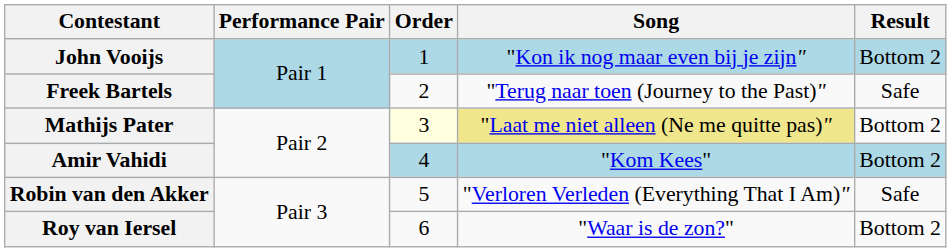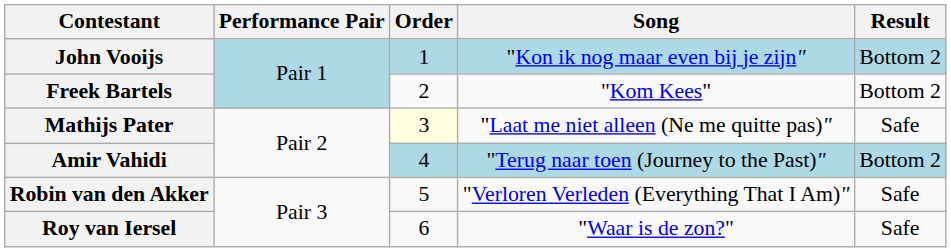Freek Bartels | Song: "Terug naar toen (Journey to the Past)" -> "Kom Kees"
Freek Bartels | Result: Safe -> Bottom 2
Mathijs Pater | Song: khaki background -> no background
Mathijs Pater | Result: Bottom 2 -> Safe
Amir Vahidi | Song: "Kom Kees" -> "Terug naar toen (Journey to the Past)"
Roy van Iersel | Result: Bottom 2 -> Safe
